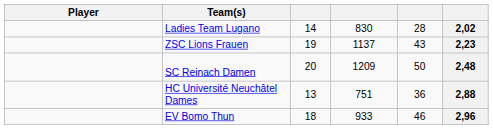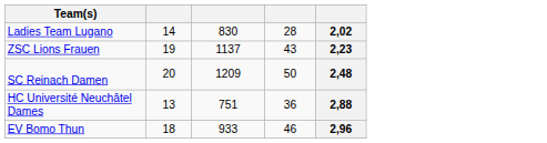- column: Player
